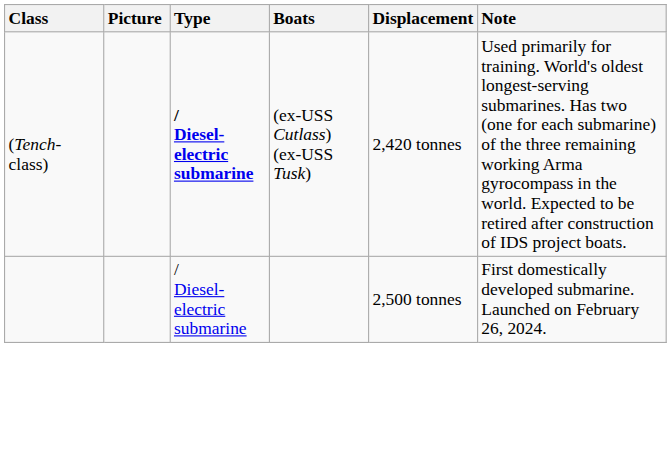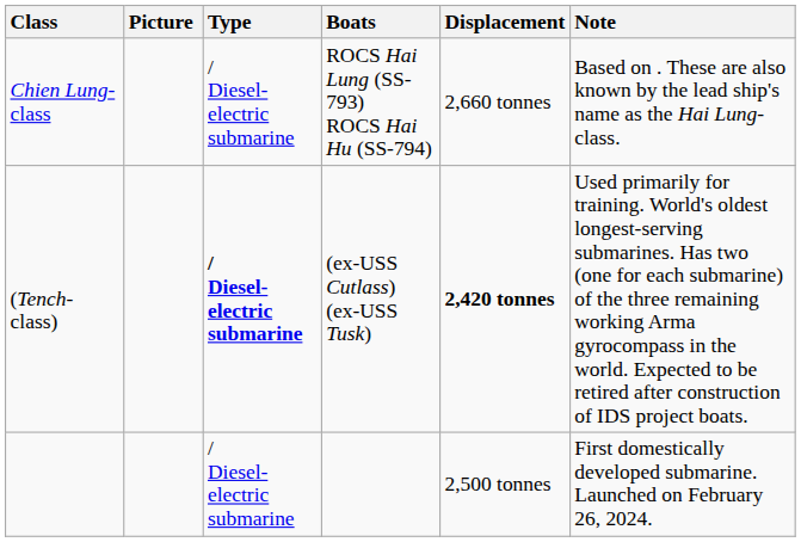+ row: Chien Lung-class | / Diesel-electric submarine | ROCS Hai Lung (SS-793) ROCS Hai Hu (SS-794) | 2,660 tonnes | Based on . These are also known by the lead ship's name as the Hai Lung-class.
(Tench-class) | Displacement: normal -> bold
